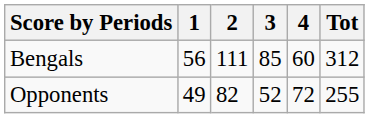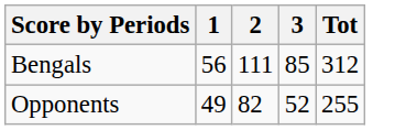- column: 4 | 60 | 72
